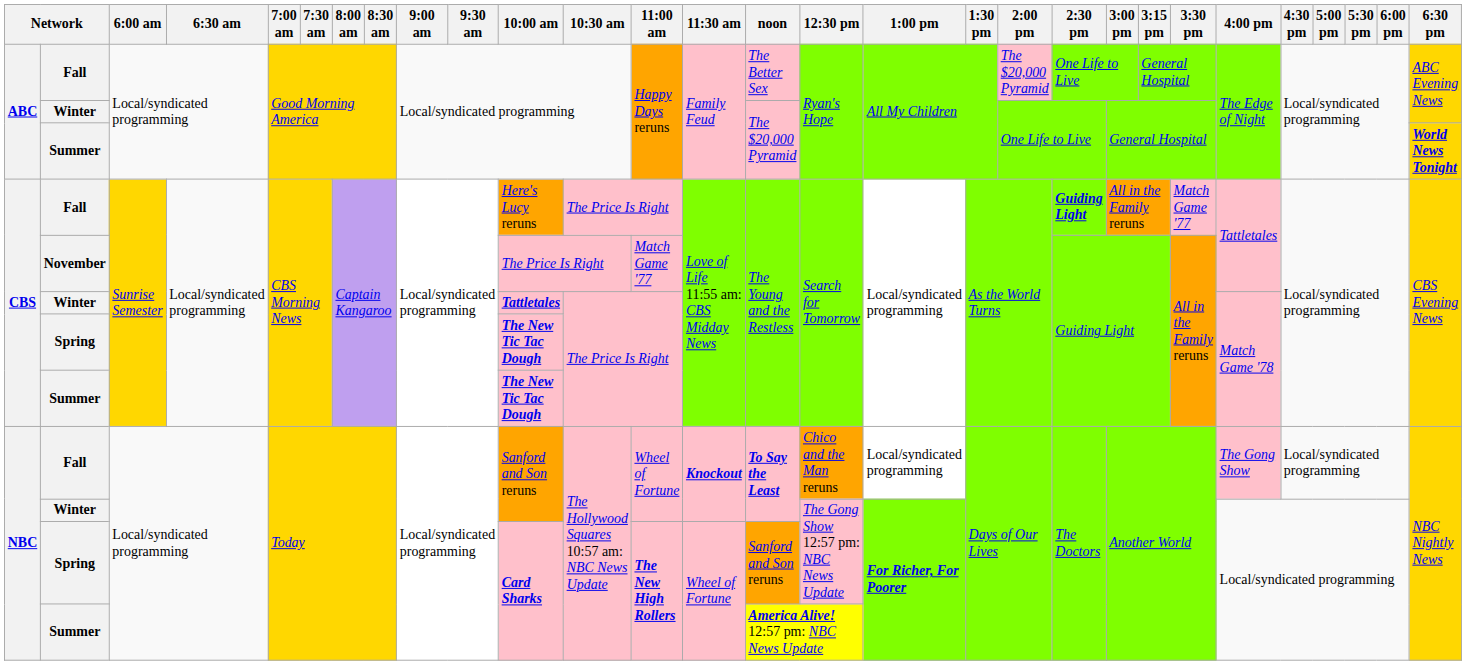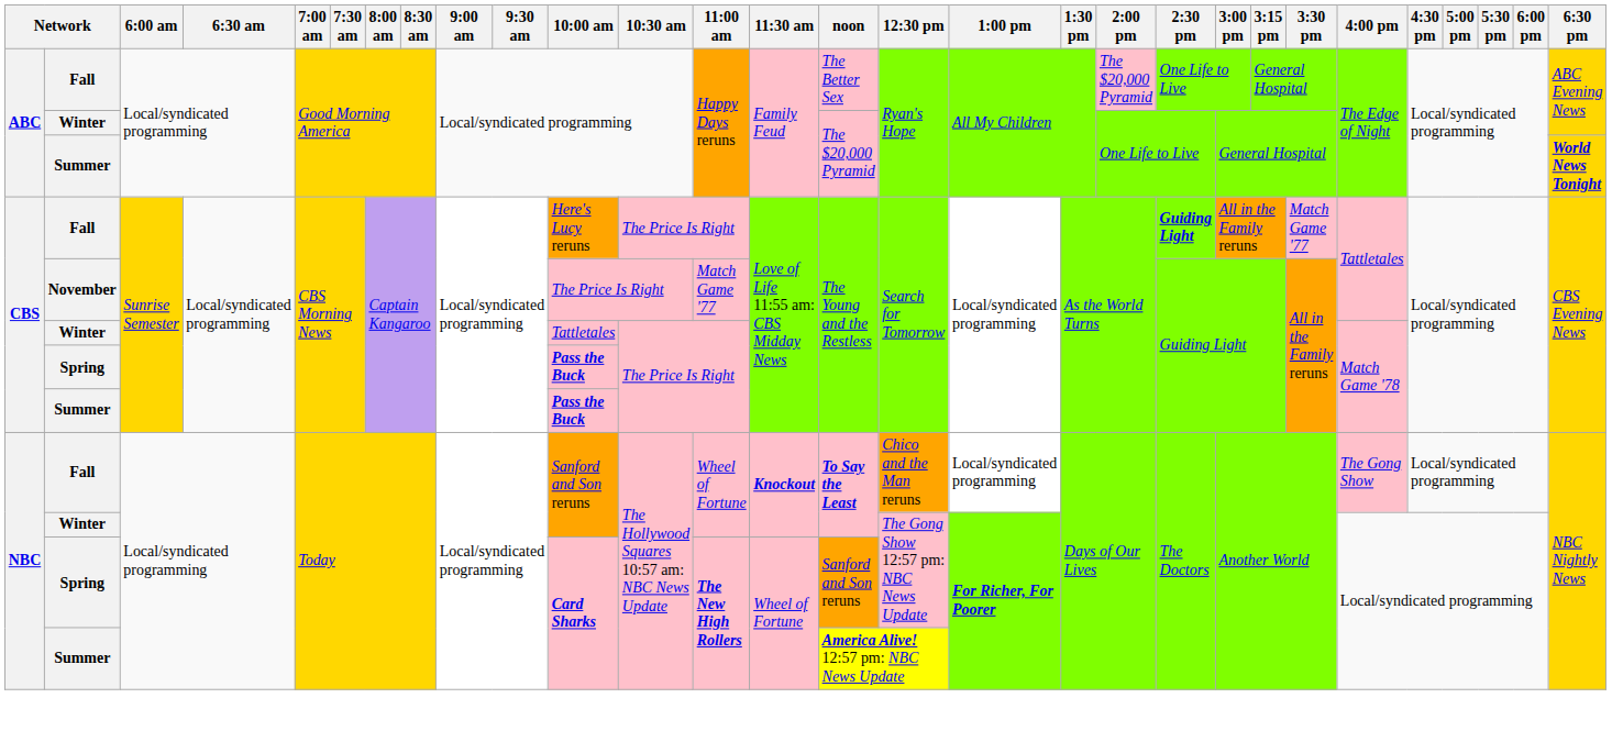CBS / Winter | 10:00 am: bold -> normal
CBS / Spring | 10:00 am: The New Tic Tac Dough -> Pass the Buck
CBS / Summer | 10:00 am: The New Tic Tac Dough -> Pass the Buck
